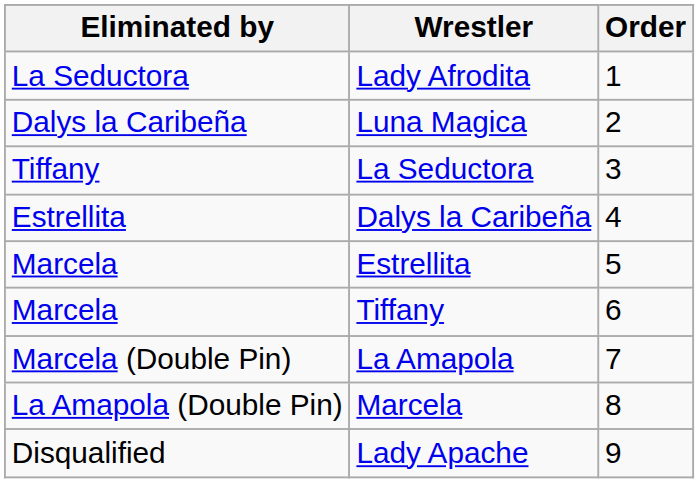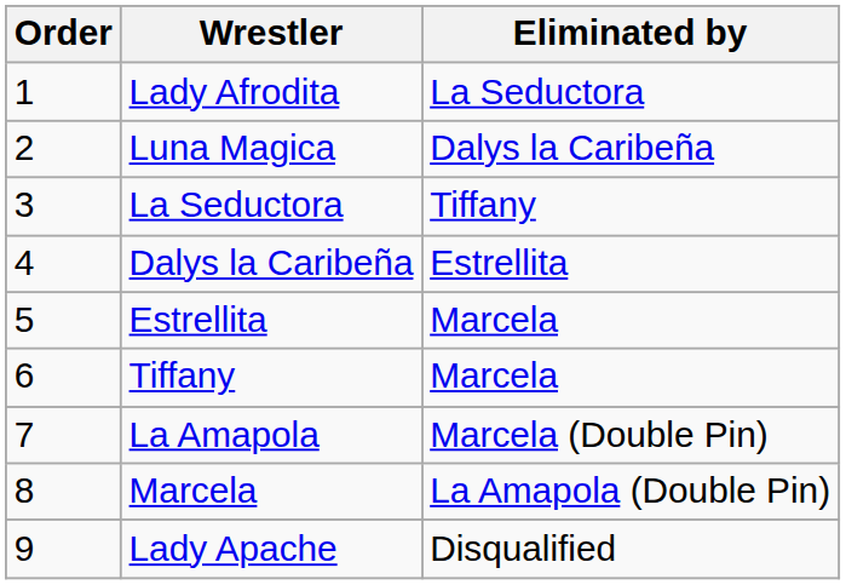columns swapped: Order <-> Eliminated by
